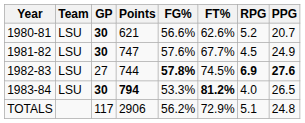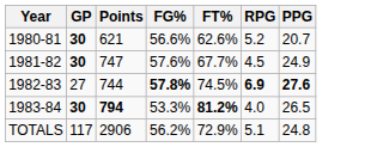- column: Team | LSU | LSU | LSU | LSU
